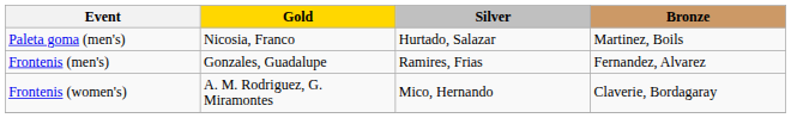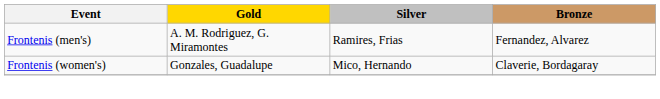- row: Paleta goma (men's) | Nicosia, Franco | Hurtado, Salazar | Martinez, Boils
Frontenis (men's) | Gold: Gonzales, Guadalupe -> A. M. Rodriguez, G. Miramontes
Frontenis (women's) | Gold: A. M. Rodriguez, G. Miramontes -> Gonzales, Guadalupe
